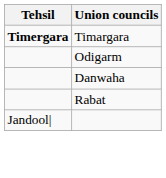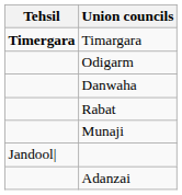+ row: Munaji
+ row: Adanzai
